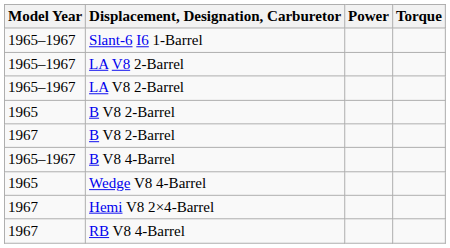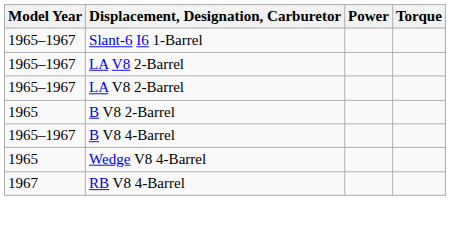- row: 1967 | B V8 2-Barrel
- row: 1967 | Hemi V8 2×4-Barrel
